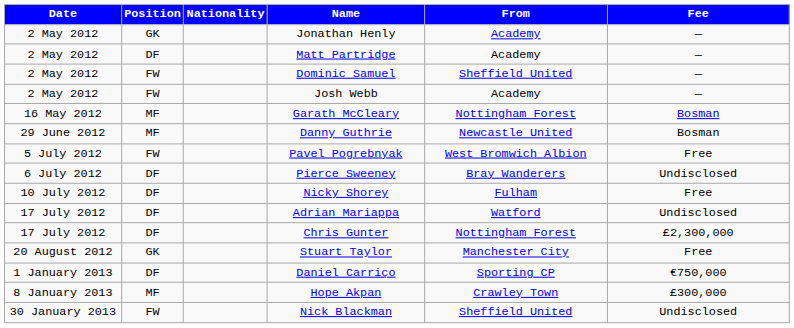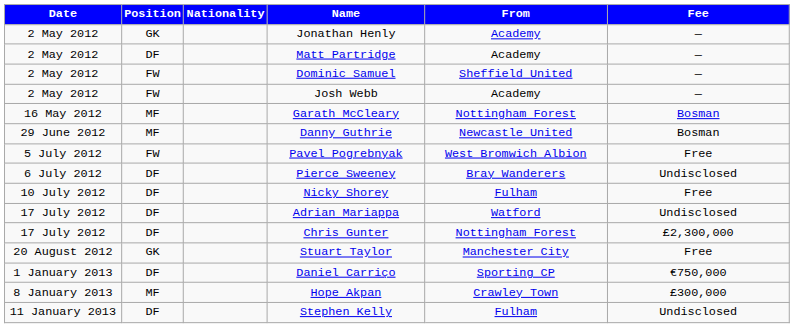+ row: 11 January 2013 | DF | Stephen Kelly | Fulham | Undisclosed
- row: 30 January 2013 | FW | Nick Blackman | Sheffield United | Undisclosed
